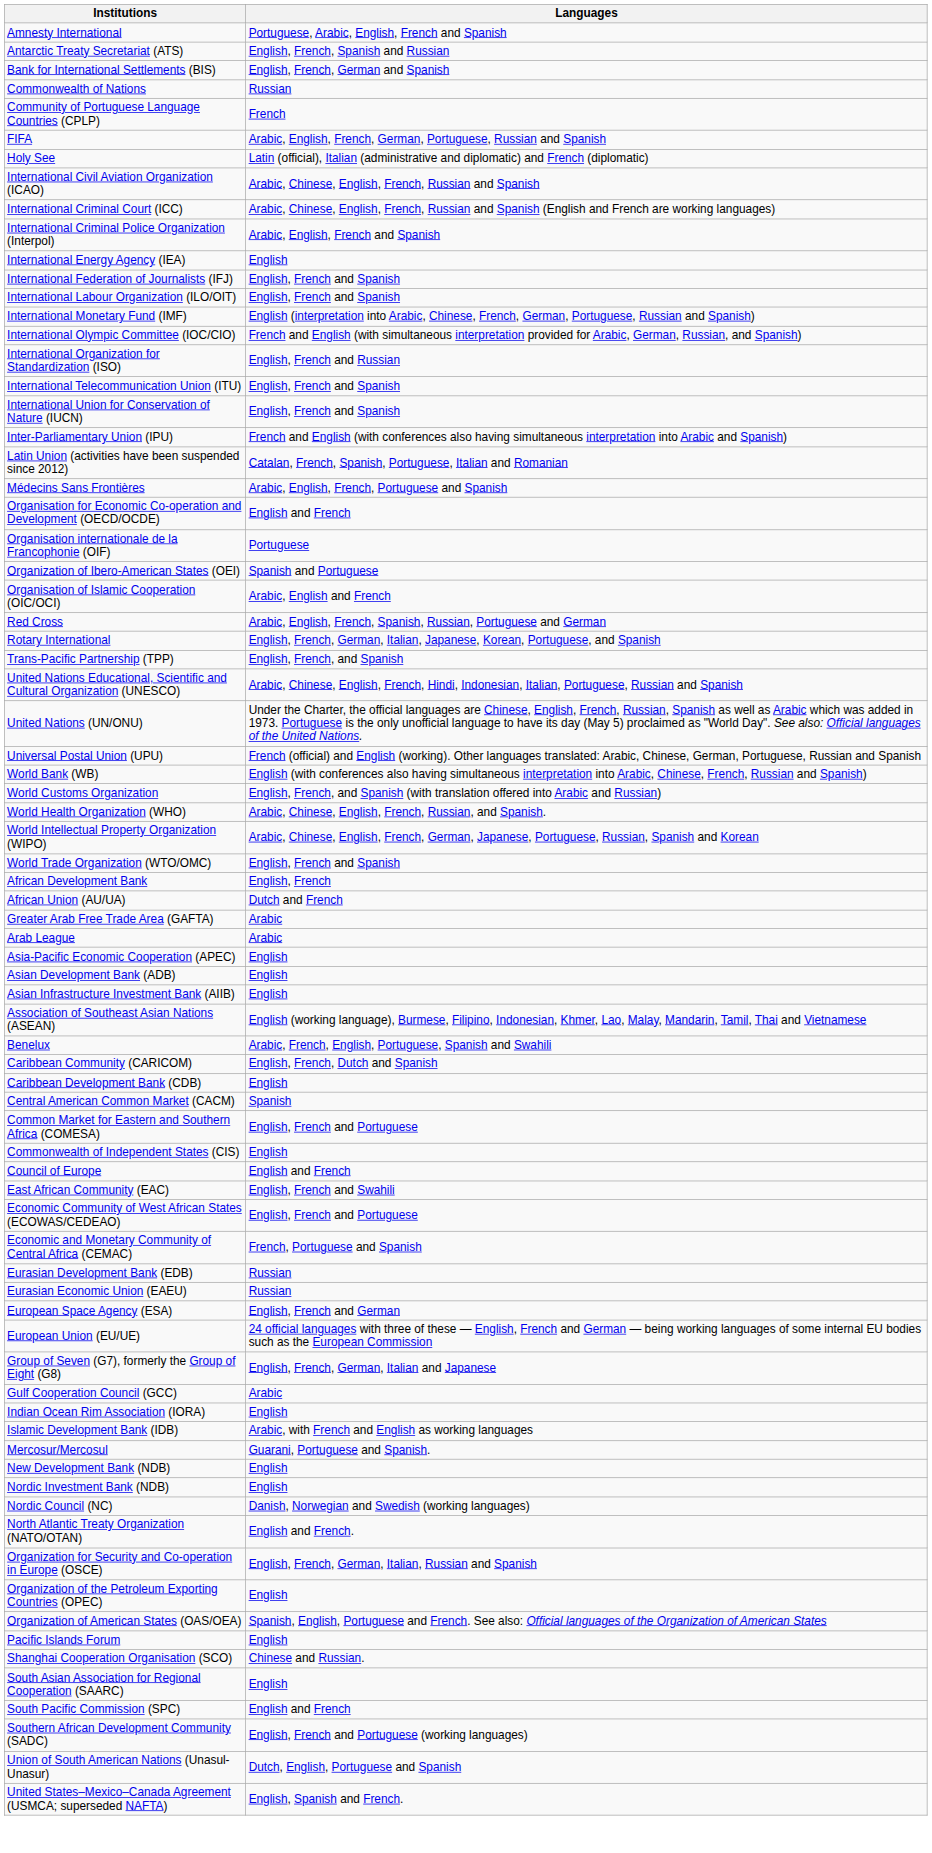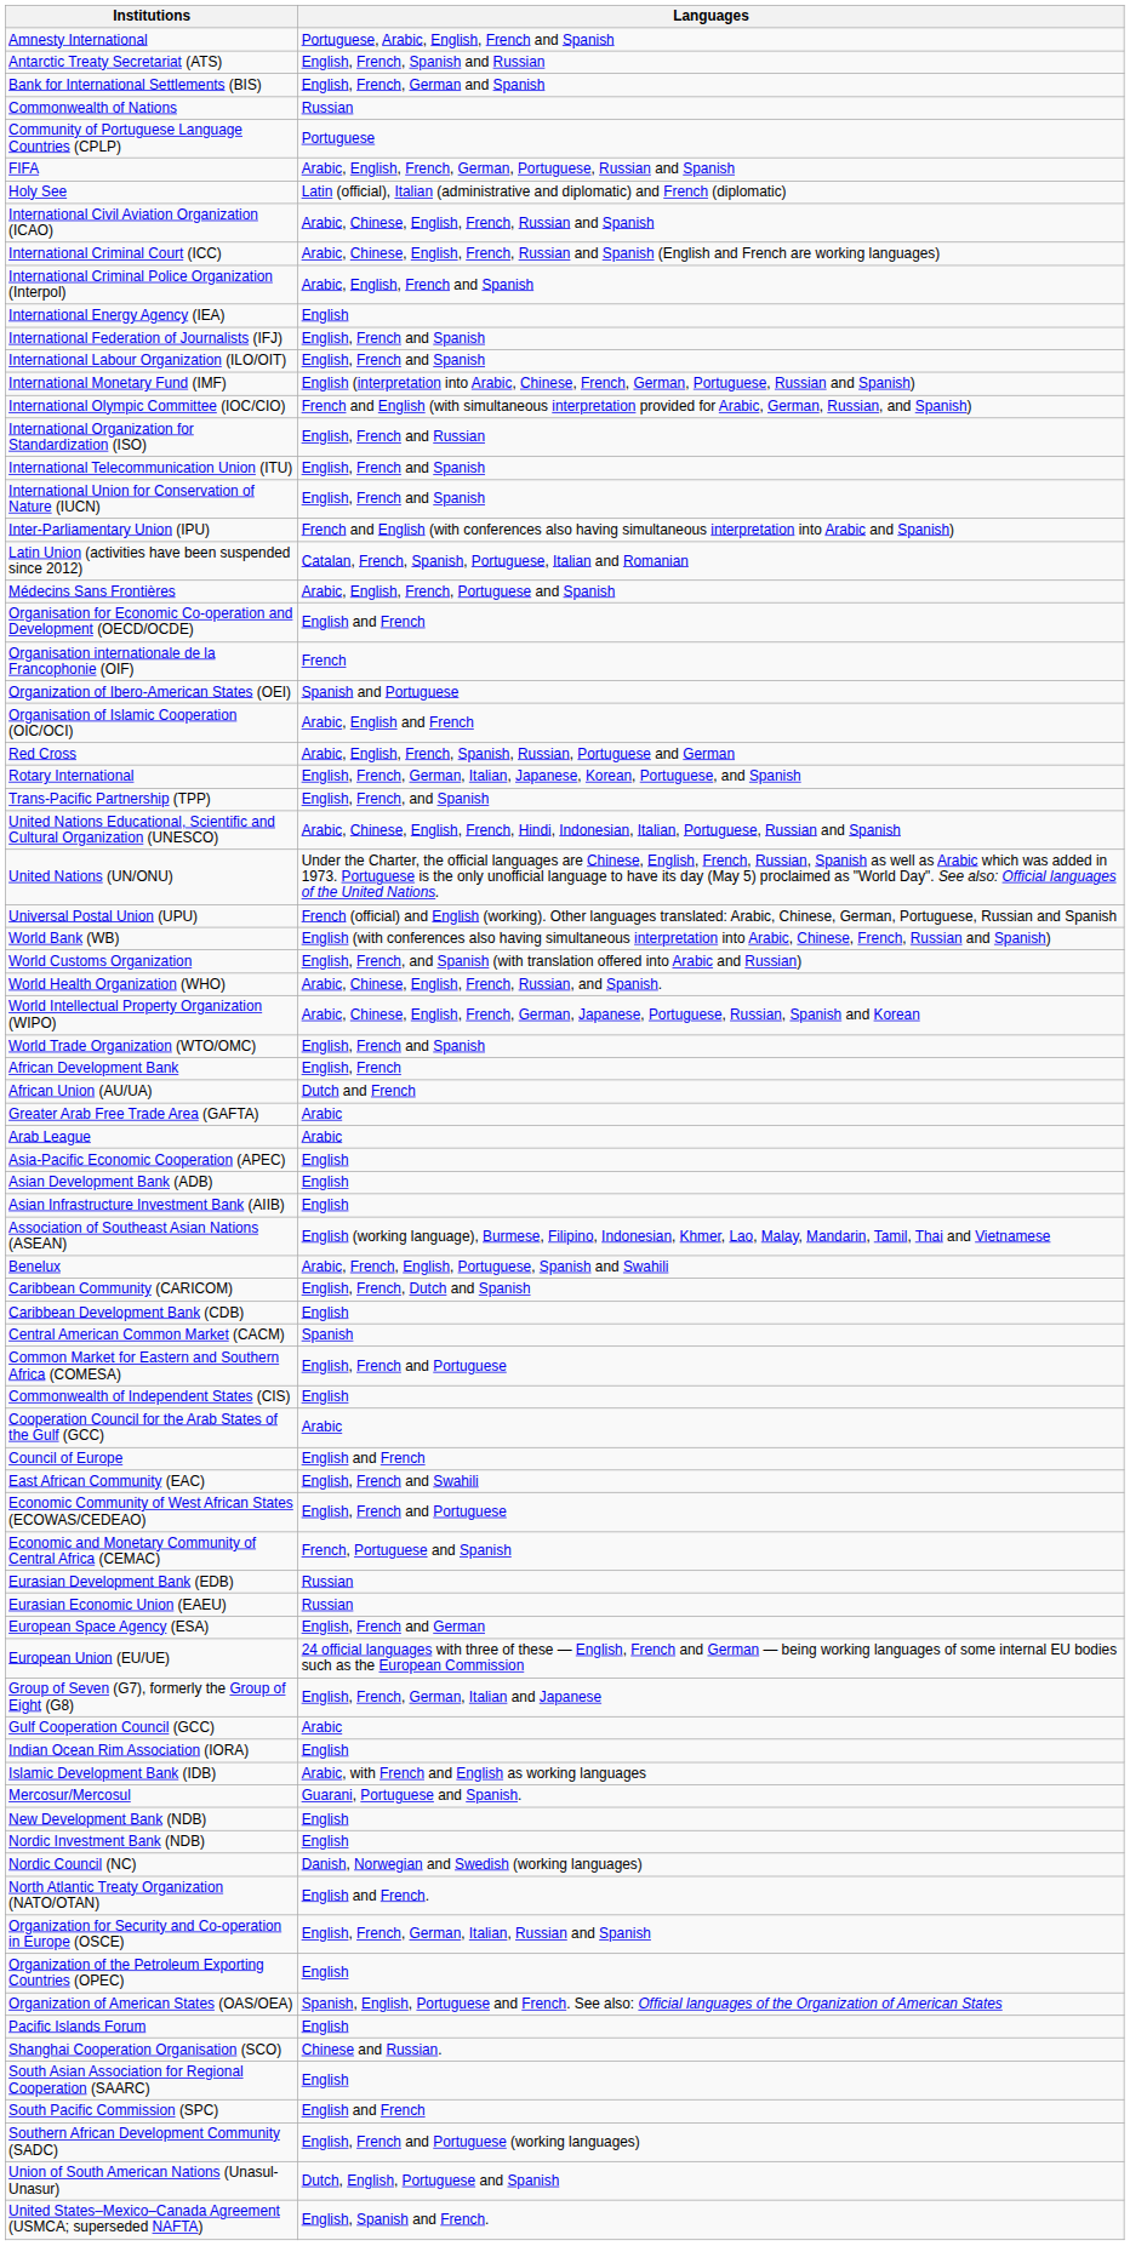Community of Portuguese Language Countries (CPLP) | Languages: French -> Portuguese
Organisation internationale de la Francophonie (OIF) | Languages: Portuguese -> French
+ row: Cooperation Council for the Arab States of the Gulf (GCC) | Arabic
